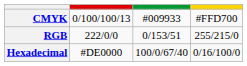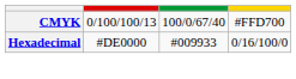CMYK | column 3: #009933 -> 100/0/67/40
- row: RGB | 222/0/0 | 0/153/51 | 255/215/0
Hexadecimal | column 3: 100/0/67/40 -> #009933
